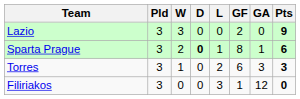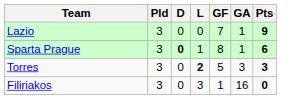- column: W | 3 | 2 | 1 | 0
Lazio | GF: 2 -> 7
Lazio | GA: 0 -> 1
Torres | L: normal -> bold
Torres | GF: 6 -> 5
Filiriakos | GA: 12 -> 16
